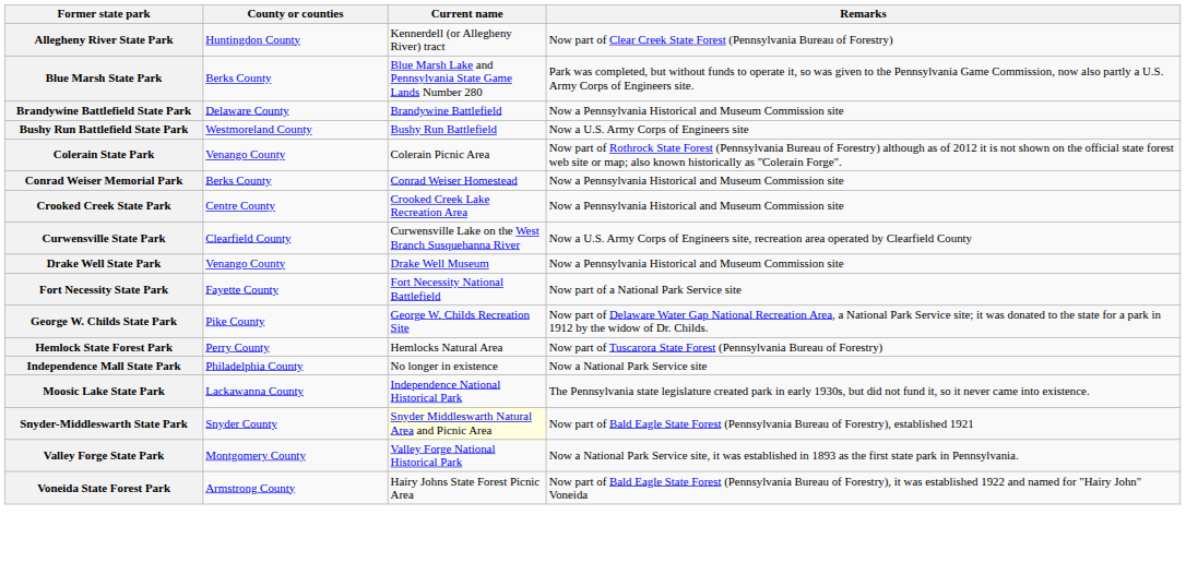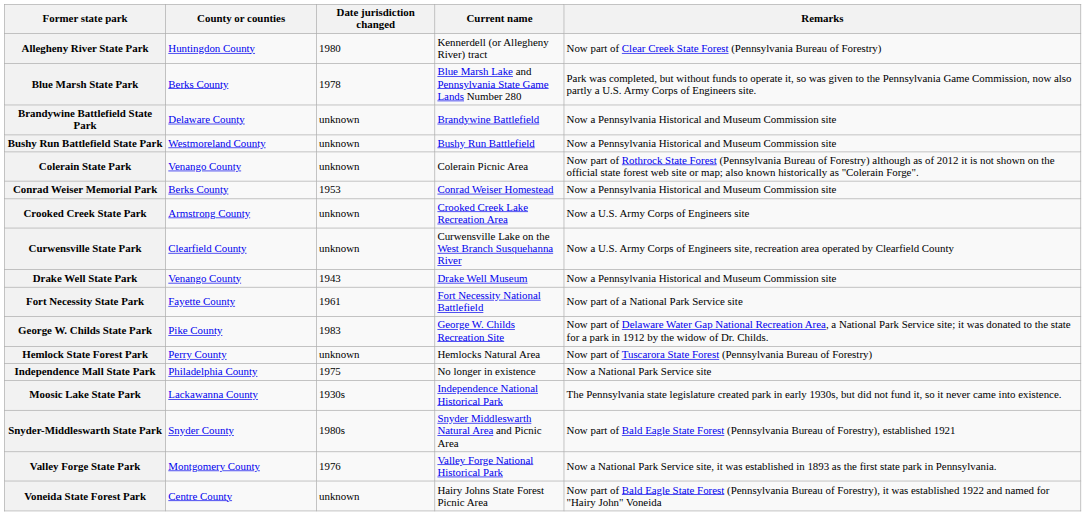+ column: Date jurisdiction changed | 1980 | 1978 | unknown | unknown | unknown | 1953 | unknown | unknown | 1943 | 1961 | 1983 | unknown | 1975 | 1930s | 1980s | 1976 | unknown
Bushy Run Battlefield State Park | Remarks: Now a U.S. Army Corps of Engineers site -> Now a Pennsylvania Historical and Museum Commission site
Crooked Creek State Park | County or counties: Centre County -> Armstrong County
Crooked Creek State Park | Remarks: Now a Pennsylvania Historical and Museum Commission site -> Now a U.S. Army Corps of Engineers site
Snyder-Middleswarth State Park | Current name: lightyellow background -> no background
Voneida State Forest Park | County or counties: Armstrong County -> Centre County
